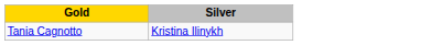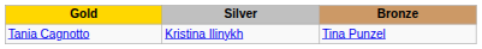+ column: Bronze | Tina Punzel
